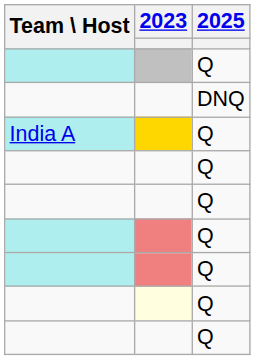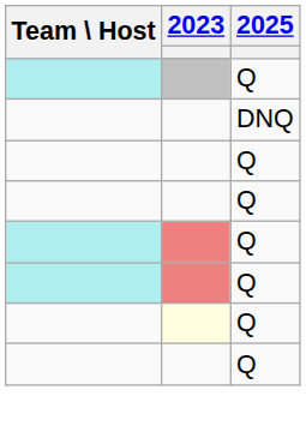- row: India A | Q
